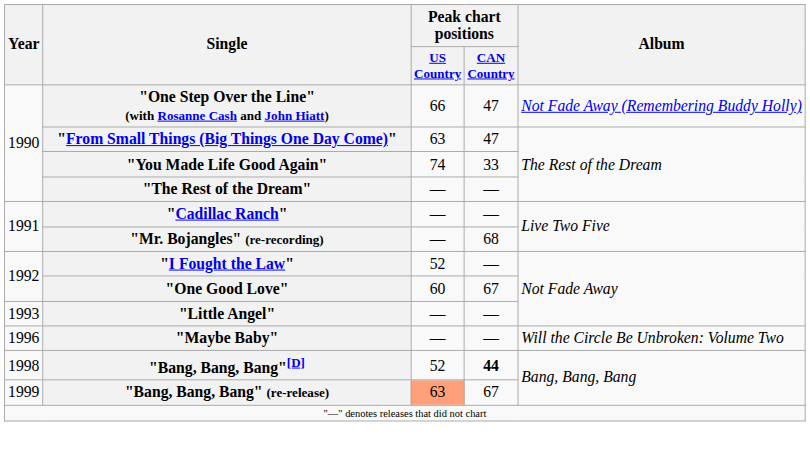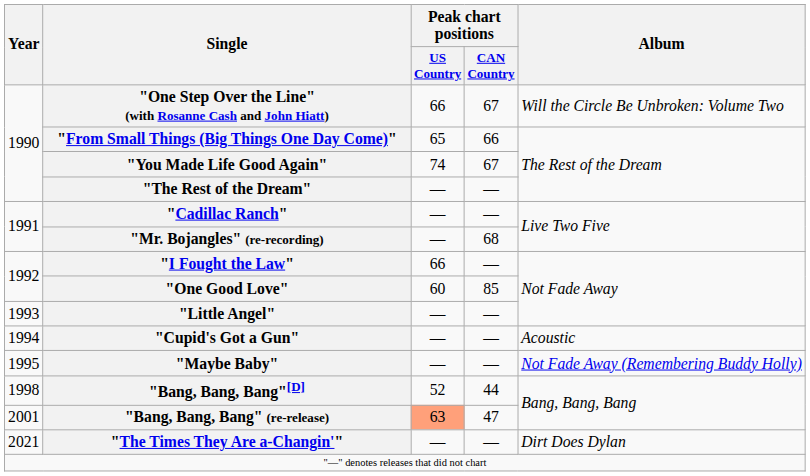"One Step Over the Line" (with Rosanne Cash and John Hiatt) | Peak chart positions / CAN Country: 47 -> 67
"One Step Over the Line" (with Rosanne Cash and John Hiatt) | Album: Not Fade Away (Remembering Buddy Holly) -> Will the Circle Be Unbroken: Volume Two
"From Small Things (Big Things One Day Come)" | Peak chart positions / US Country: 63 -> 65
"From Small Things (Big Things One Day Come)" | Peak chart positions / CAN Country: 47 -> 66
"You Made Life Good Again" | Peak chart positions / CAN Country: 33 -> 67
"I Fought the Law" | Peak chart positions / US Country: 52 -> 66
"One Good Love" | Peak chart positions / CAN Country: 67 -> 85
+ row: 1994 | "Cupid's Got a Gun" | — | — | Acoustic
"Maybe Baby" | Year: 1996 -> 1995
"Maybe Baby" | Album: Will the Circle Be Unbroken: Volume Two -> Not Fade Away (Remembering Buddy Holly)
"Bang, Bang, Bang"[D] | Peak chart positions / CAN Country: bold -> normal
"Bang, Bang, Bang" (re-release) | Year: 1999 -> 2001
"Bang, Bang, Bang" (re-release) | Peak chart positions / CAN Country: 67 -> 47
+ row: 2021 | "The Times They Are a-Changin'" | — | — | Dirt Does Dylan
